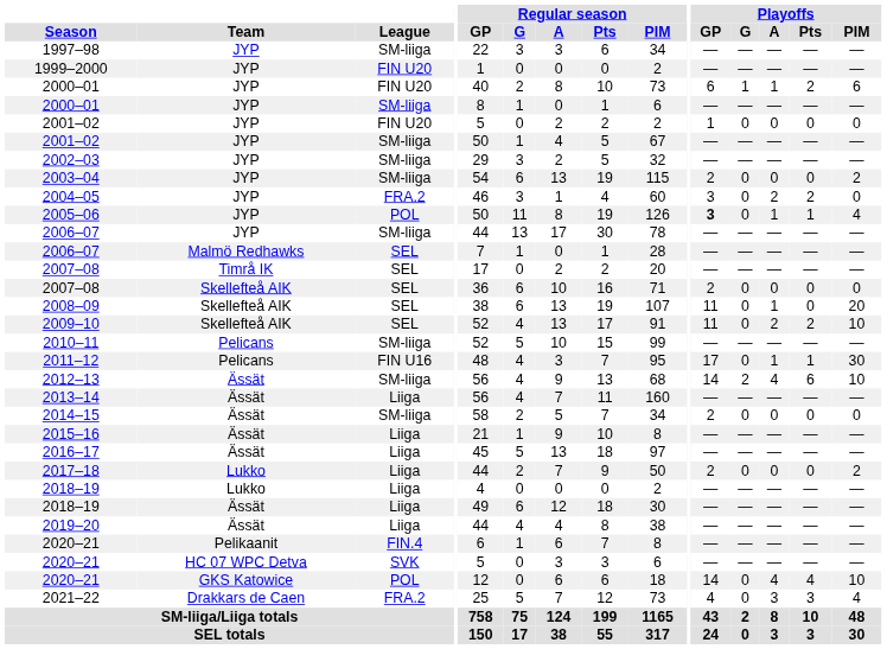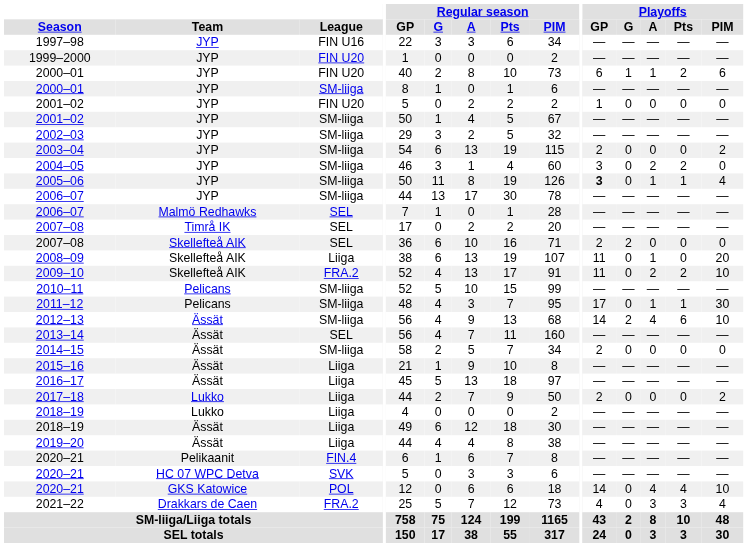1997–98 | League: SM-liiga -> FIN U16
2004–05 | League: FRA.2 -> SM-liiga
2005–06 | League: POL -> SM-liiga
2007–08 / Skellefteå AIK | Playoffs / G: 0 -> 2
2008–09 | League: SEL -> Liiga
2009–10 | League: SEL -> FRA.2
2011–12 | League: FIN U16 -> SM-liiga
2013–14 | League: Liiga -> SEL
